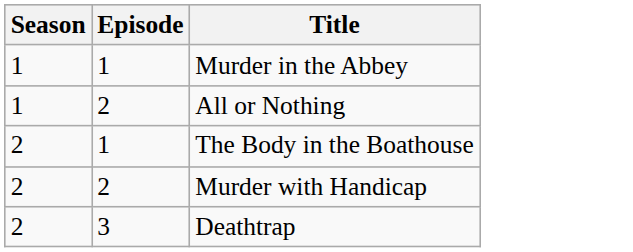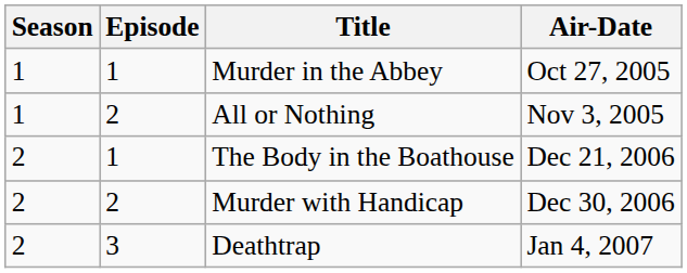+ column: Air-Date | Oct 27, 2005 | Nov 3, 2005 | Dec 21, 2006 | Dec 30, 2006 | Jan 4, 2007
